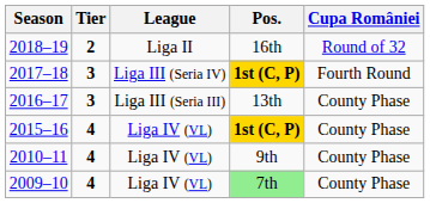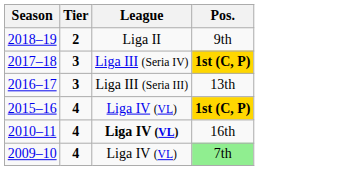- column: Cupa României | Round of 32 | Fourth Round | County Phase | County Phase | County Phase | County Phase
2018–19 | Pos.: 16th -> 9th
2010–11 | League: normal -> bold
2010–11 | Pos.: 9th -> 16th
